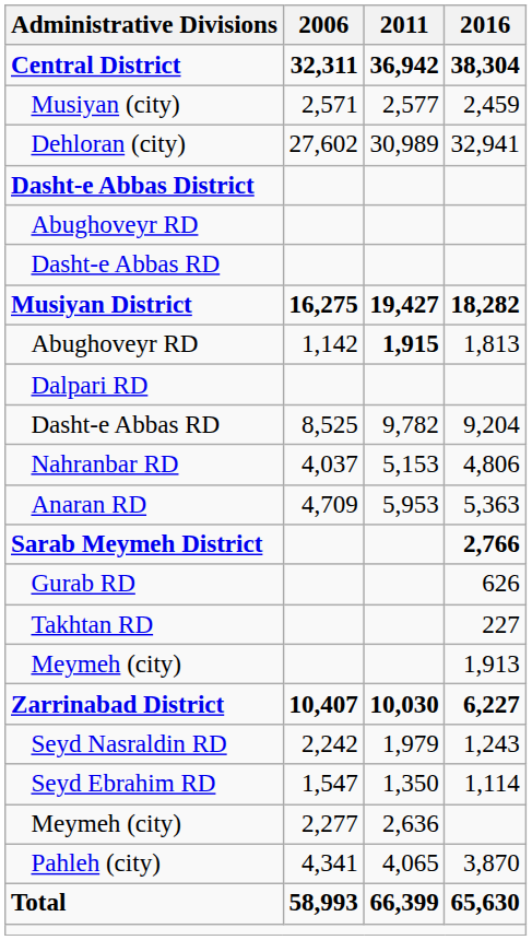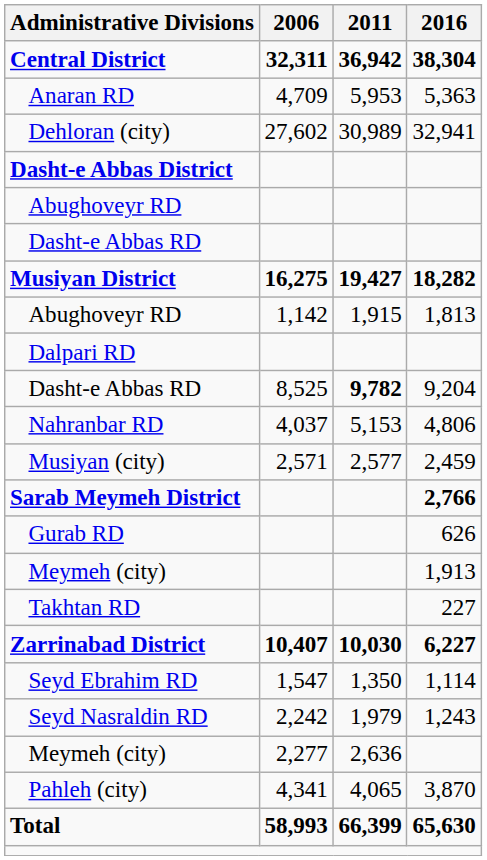rows swapped: Anaran RD <-> Musiyan (city)
Abughoveyr RD / 1,813 | 2011: bold -> normal
Dasht-e Abbas RD / 9,204 | 2011: normal -> bold
rows swapped: Takhtan RD <-> Meymeh (city) / 1,913
rows swapped: Seyd Ebrahim RD <-> Seyd Nasraldin RD
